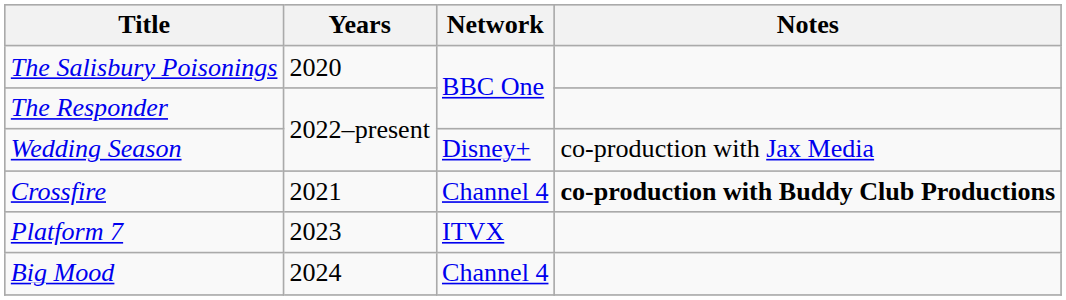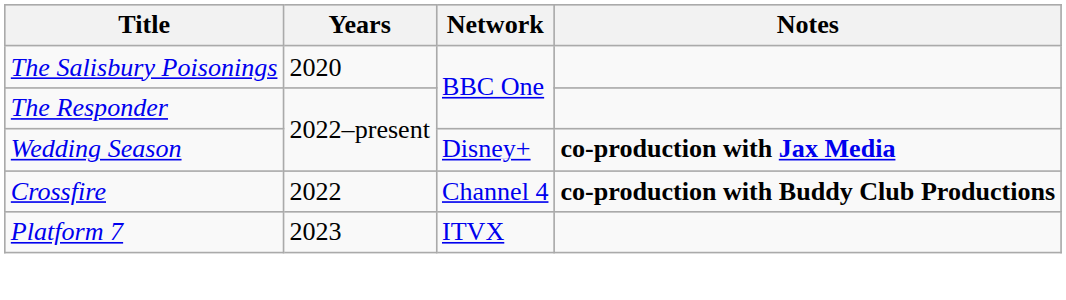Wedding Season | Notes: normal -> bold
Crossfire | Years: 2021 -> 2022
- row: Big Mood | 2024 | Channel 4
